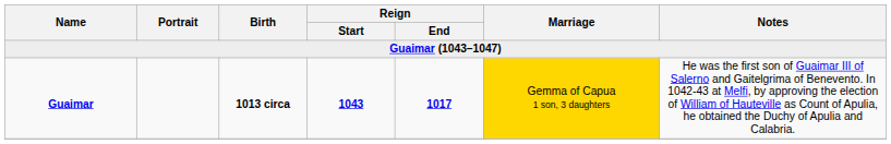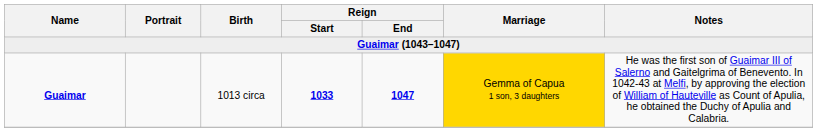Guaimar | Birth: bold -> normal
Guaimar | Reign / Start: 1043 -> 1033
Guaimar | Reign / End: 1017 -> 1047
